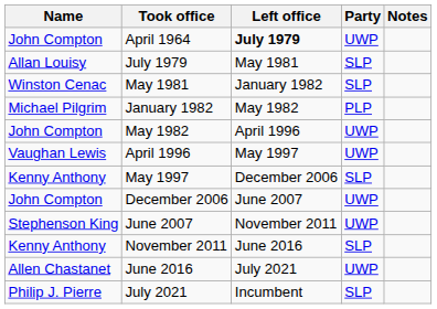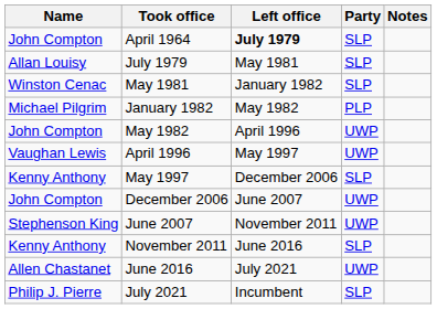April 1964 | Party: UWP -> SLP
